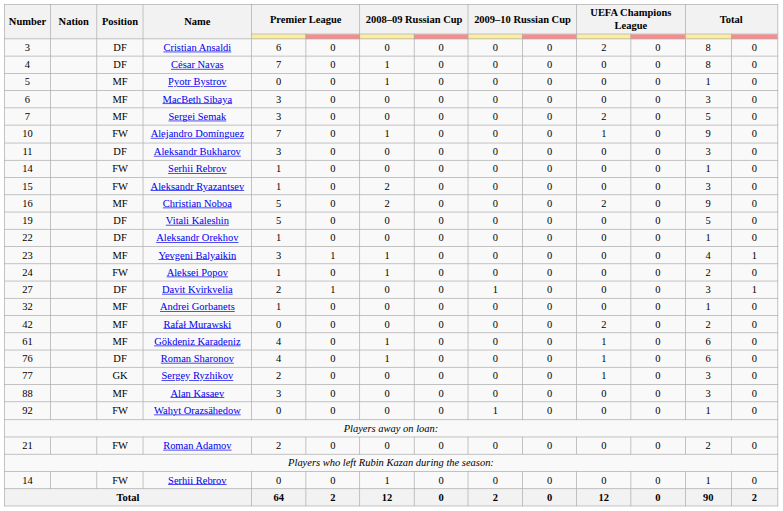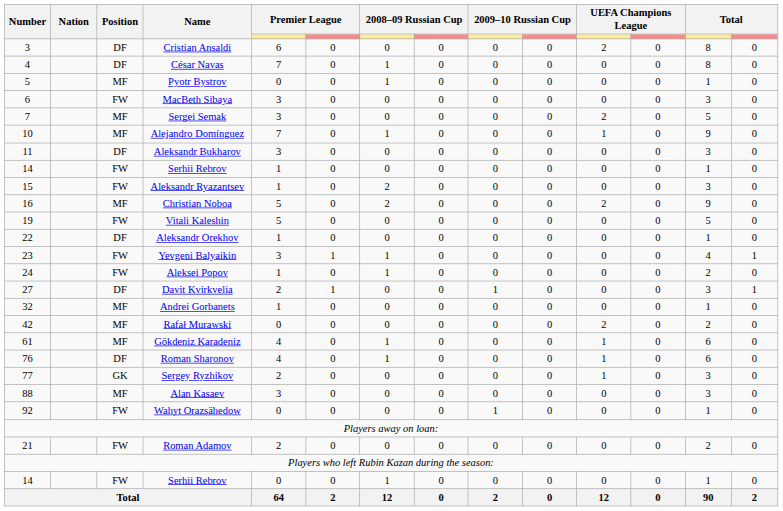MacBeth Sibaya | Position: MF -> FW
Alejandro Domínguez | Position: FW -> MF
Vitali Kaleshin | Position: DF -> FW
Yevgeni Balyaikin | Position: MF -> FW
